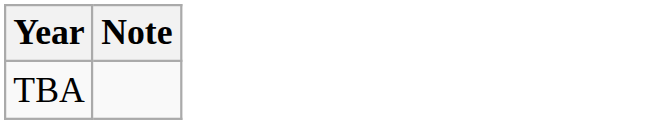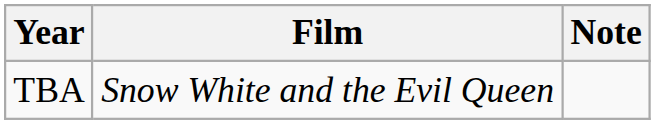+ column: Film | Snow White and the Evil Queen
